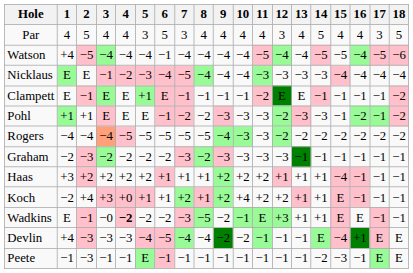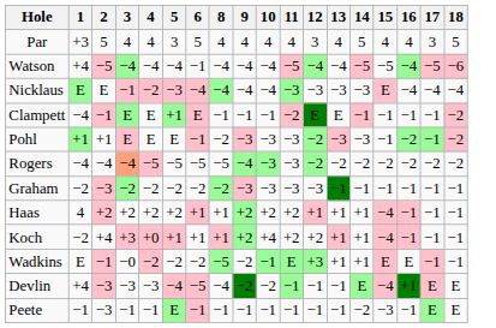- column: 7 | 3 | −4 | −5 | −1 | −2 | −5 | −3 | +1 | +2 | −3 | −4 | −1
Par | 1: 4 -> +3
Nicklaus | 15: −4 -> E
Clampett | 1: E -> −4
Haas | 1: +3 -> 4
Koch | 15: E -> −4
Wadkins | 4: bold -> normal
